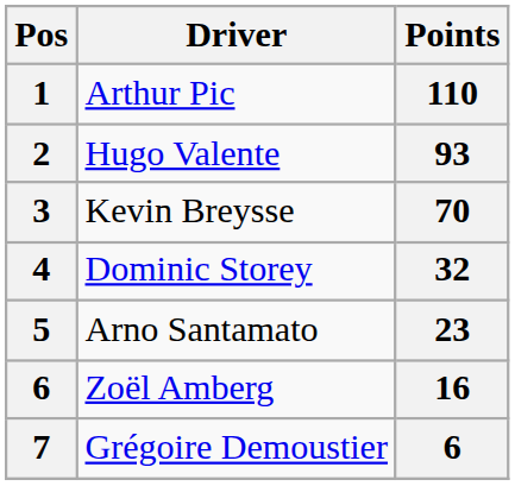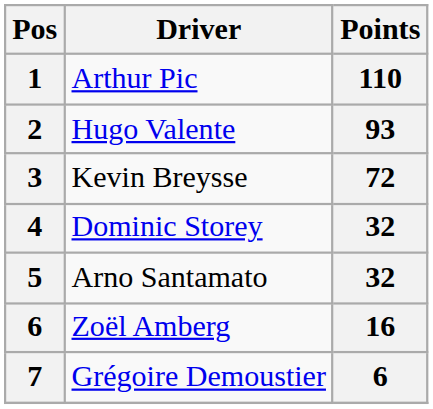Kevin Breysse | Points: 70 -> 72
Arno Santamato | Points: 23 -> 32
